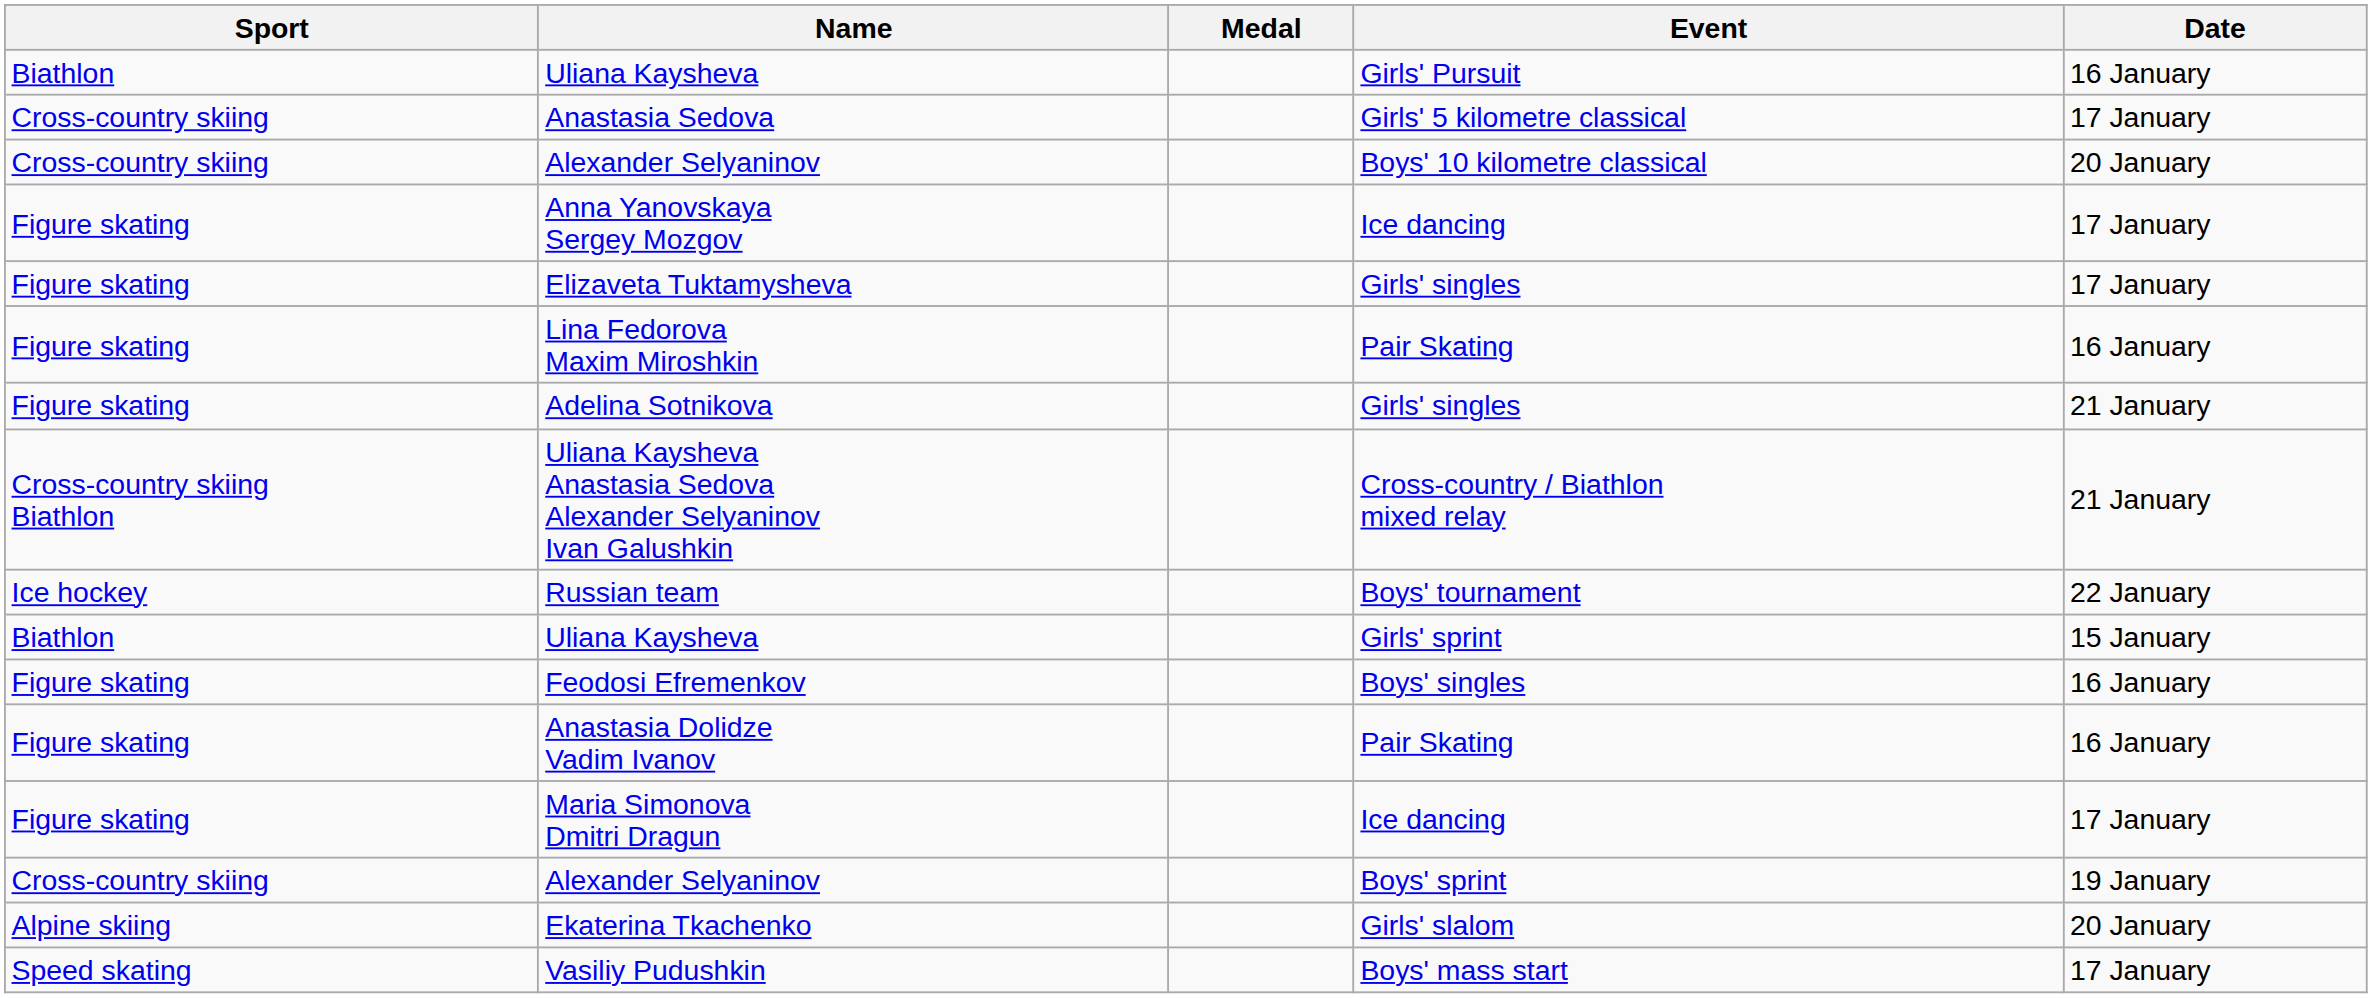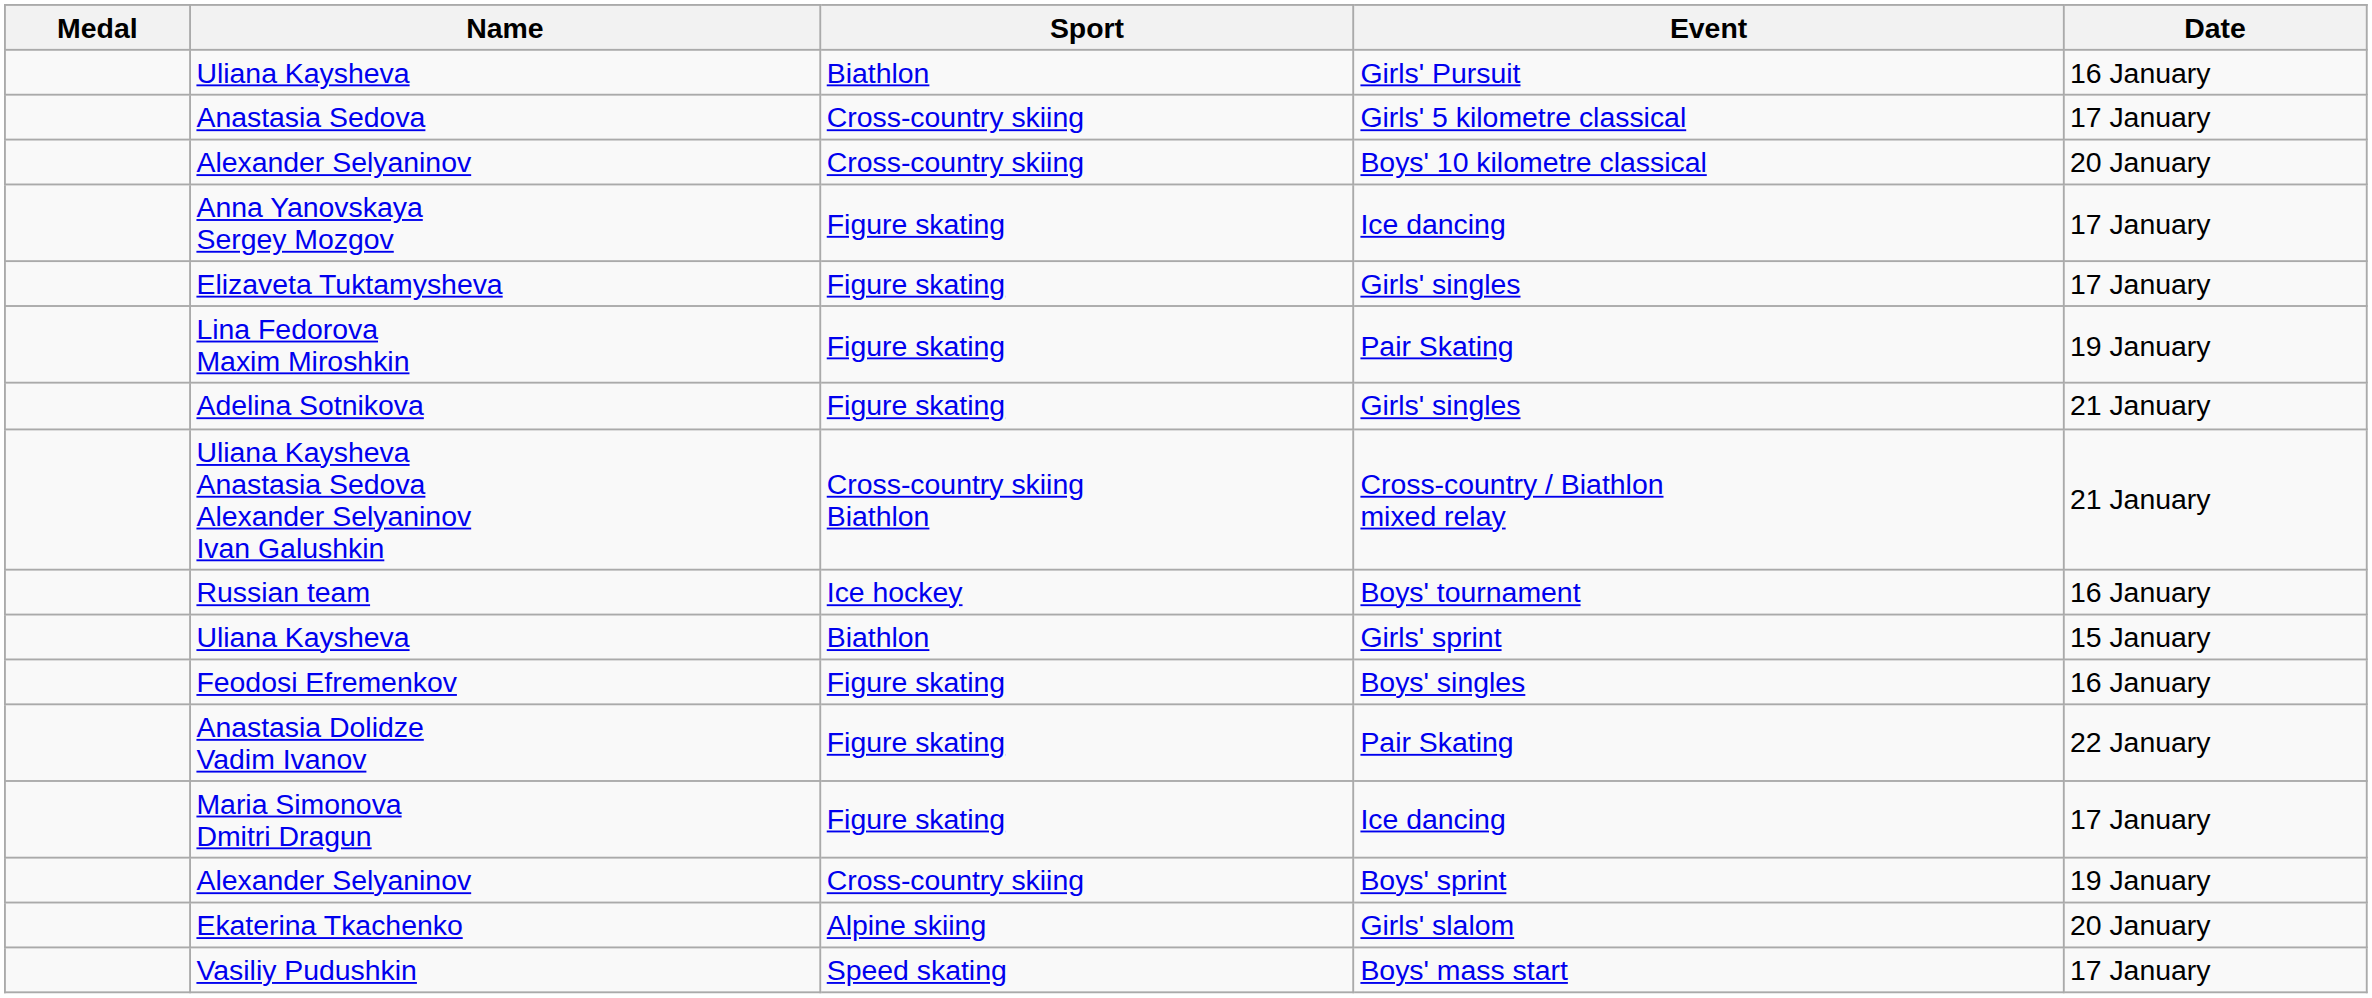columns swapped: Medal <-> Sport
Lina Fedorova Maxim Miroshkin | Date: 16 January -> 19 January
Russian team | Date: 22 January -> 16 January
Anastasia Dolidze Vadim Ivanov | Date: 16 January -> 22 January
